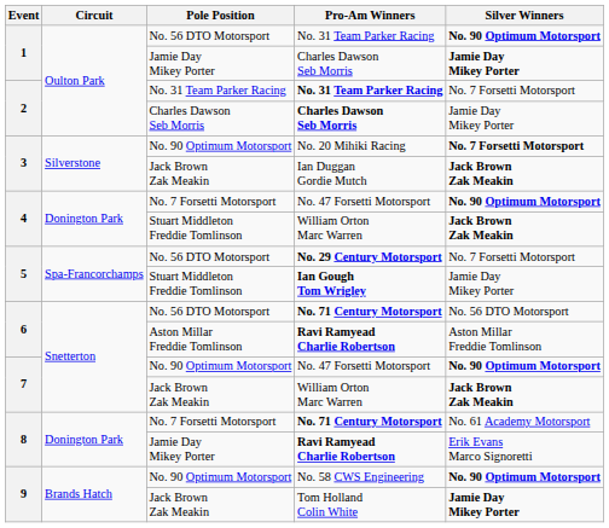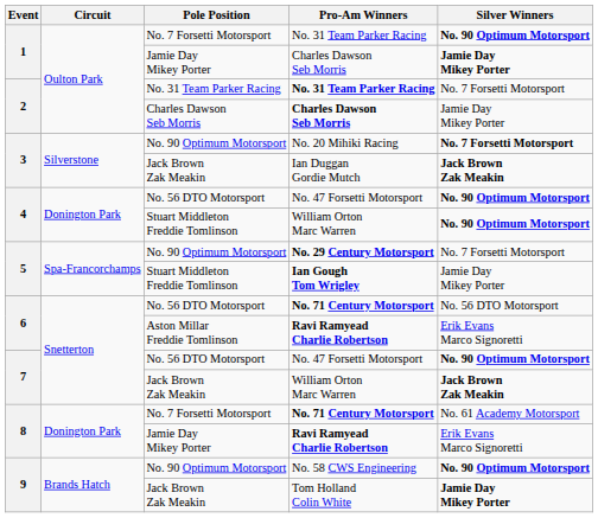1 / No. 31 Team Parker Racing | Pole Position: No. 56 DTO Motorsport -> No. 7 Forsetti Motorsport
4 / No. 47 Forsetti Motorsport | Pole Position: No. 7 Forsetti Motorsport -> No. 56 DTO Motorsport
4 / William Orton Marc Warren | Silver Winners: Jack Brown Zak Meakin -> No. 90 Optimum Motorsport
No. 29 Century Motorsport | Pole Position: No. 56 DTO Motorsport -> No. 90 Optimum Motorsport
6 / Ravi Ramyead Charlie Robertson | Silver Winners: Aston Millar Freddie Tomlinson -> Erik Evans Marco Signoretti
7 / No. 47 Forsetti Motorsport | Pole Position: No. 90 Optimum Motorsport -> No. 56 DTO Motorsport
